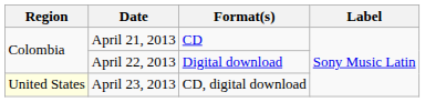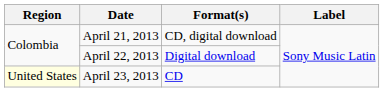April 21, 2013 | Format(s): CD -> CD, digital download
April 23, 2013 | Format(s): CD, digital download -> CD
